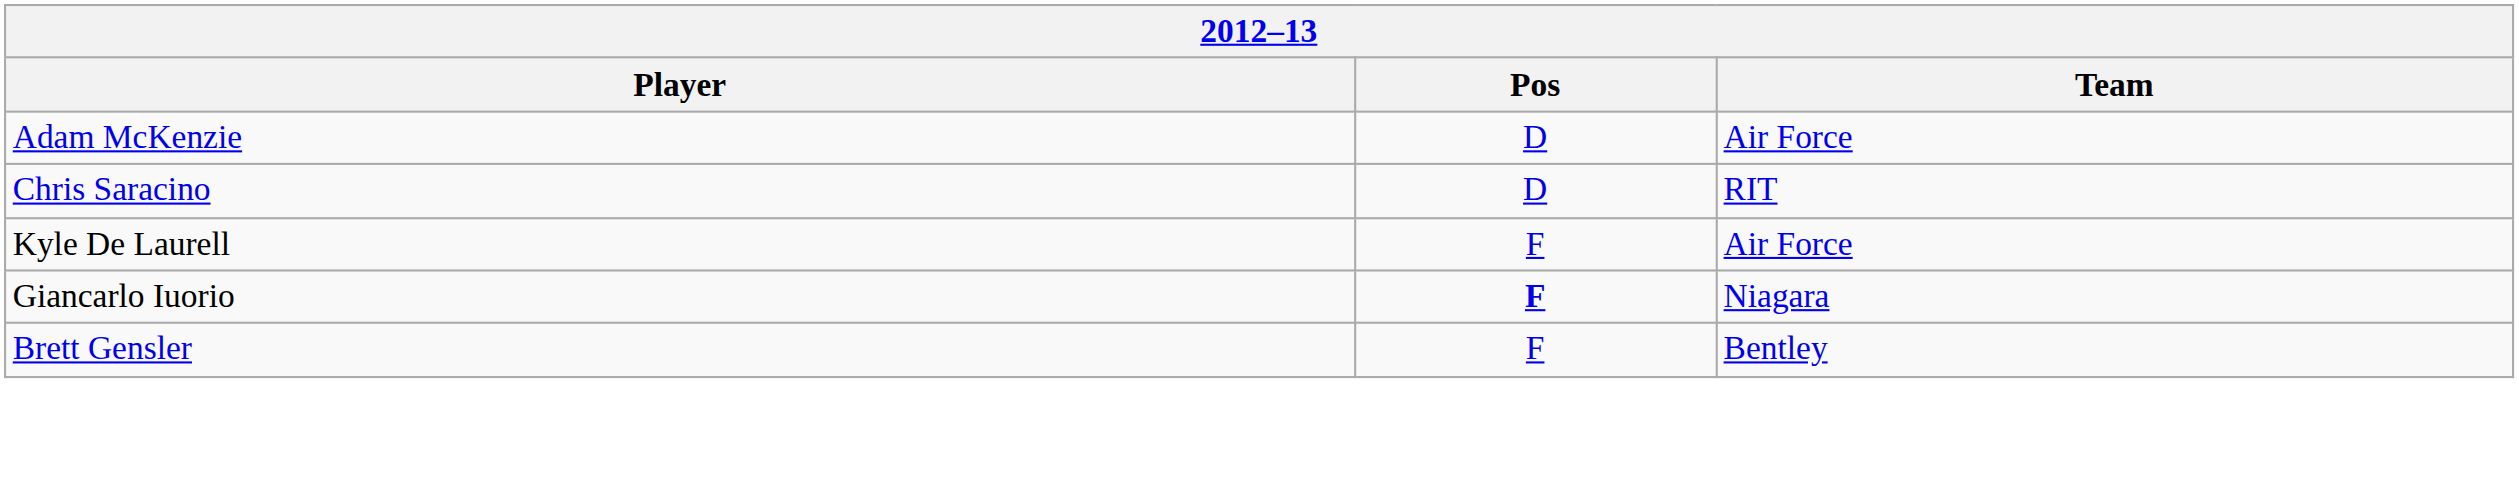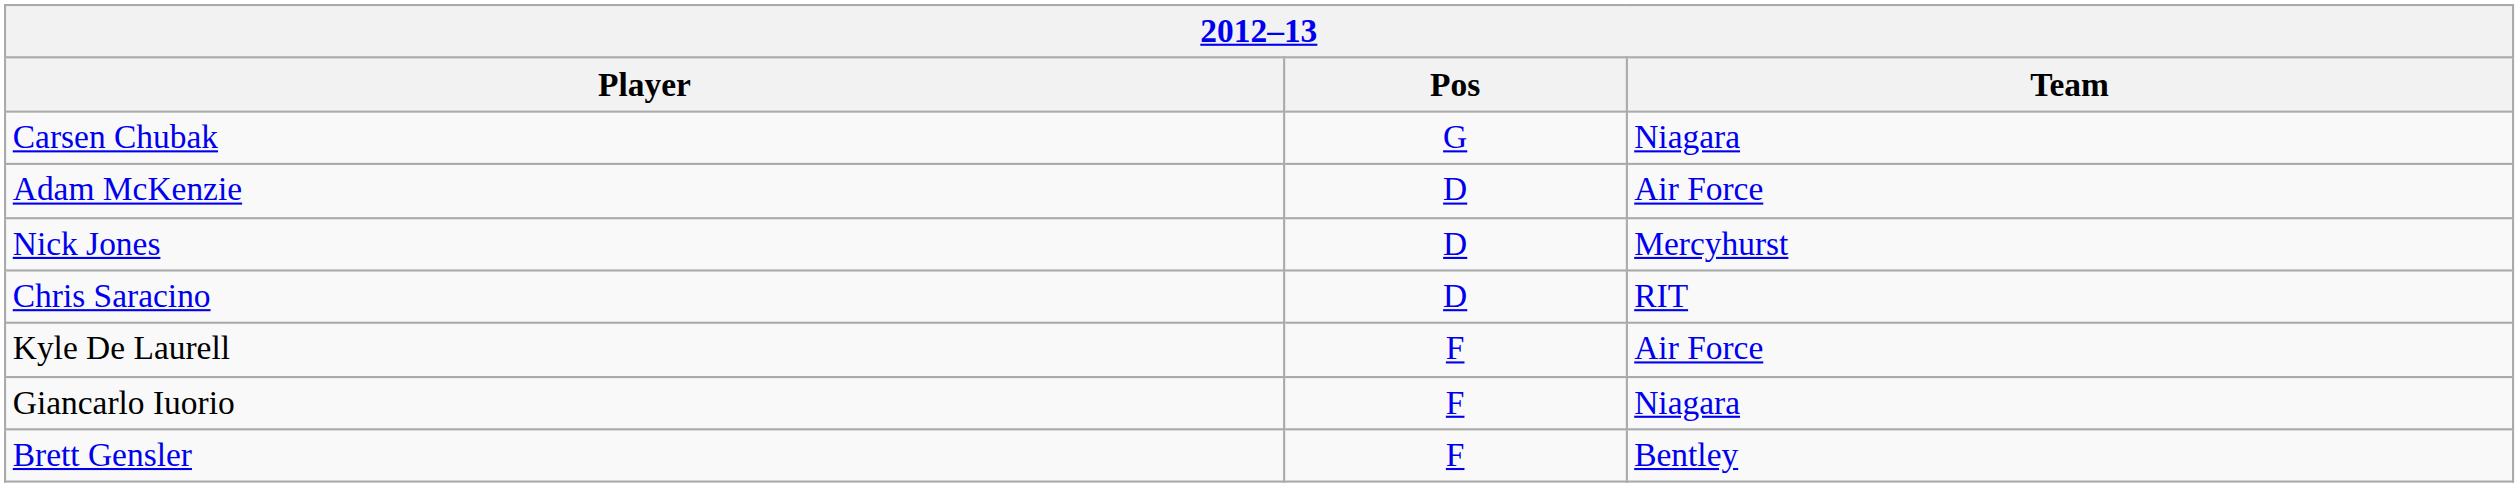+ row: Carsen Chubak | G | Niagara
+ row: Nick Jones | D | Mercyhurst
Giancarlo Iuorio | Pos: bold -> normal
